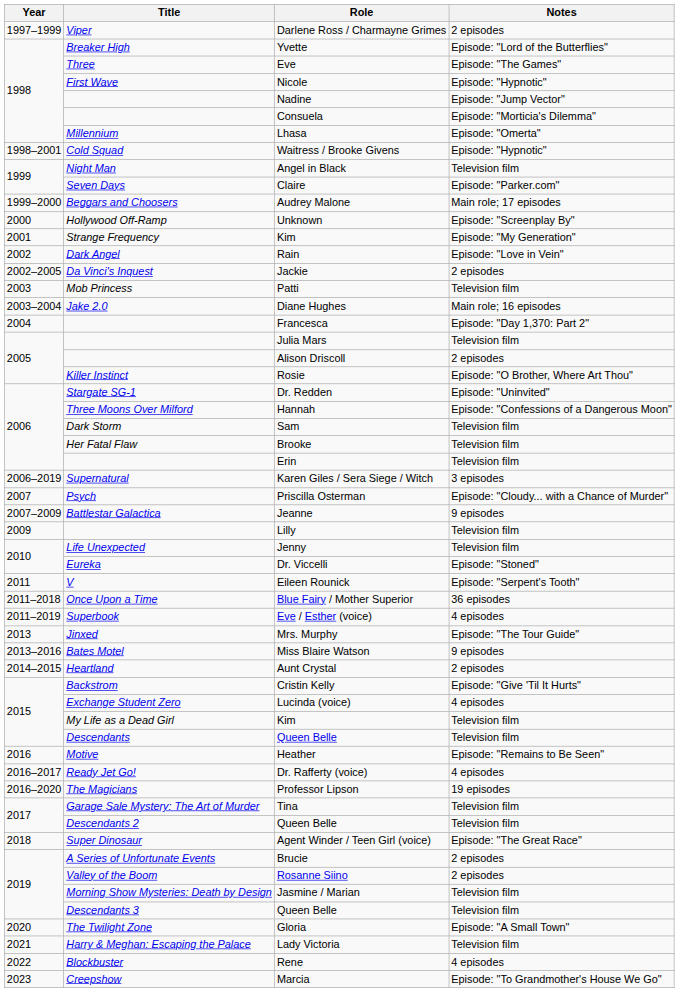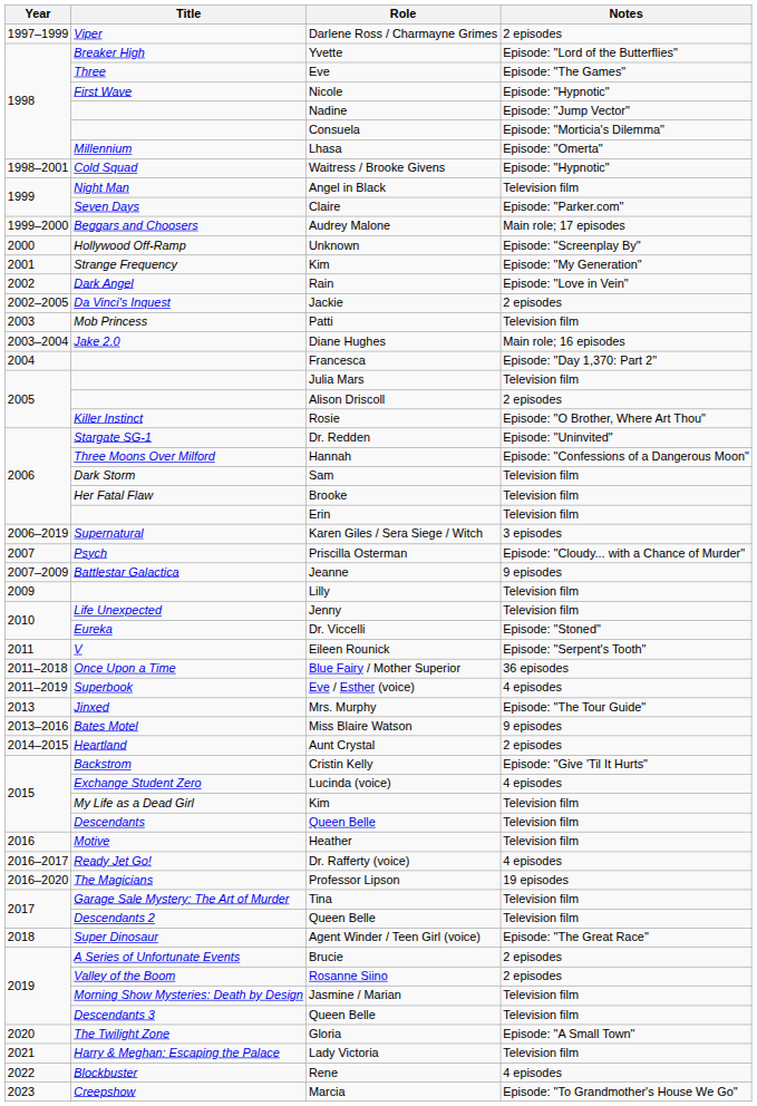Heather | Notes: Episode: "Remains to Be Seen" -> Television film
